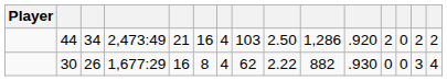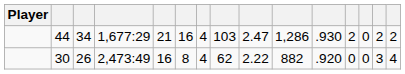44 | column 4: 2,473:49 -> 1,677:29
44 | column 9: 2.50 -> 2.47
44 | column 11: .920 -> .930
30 | column 4: 1,677:29 -> 2,473:49
30 | column 11: .930 -> .920
